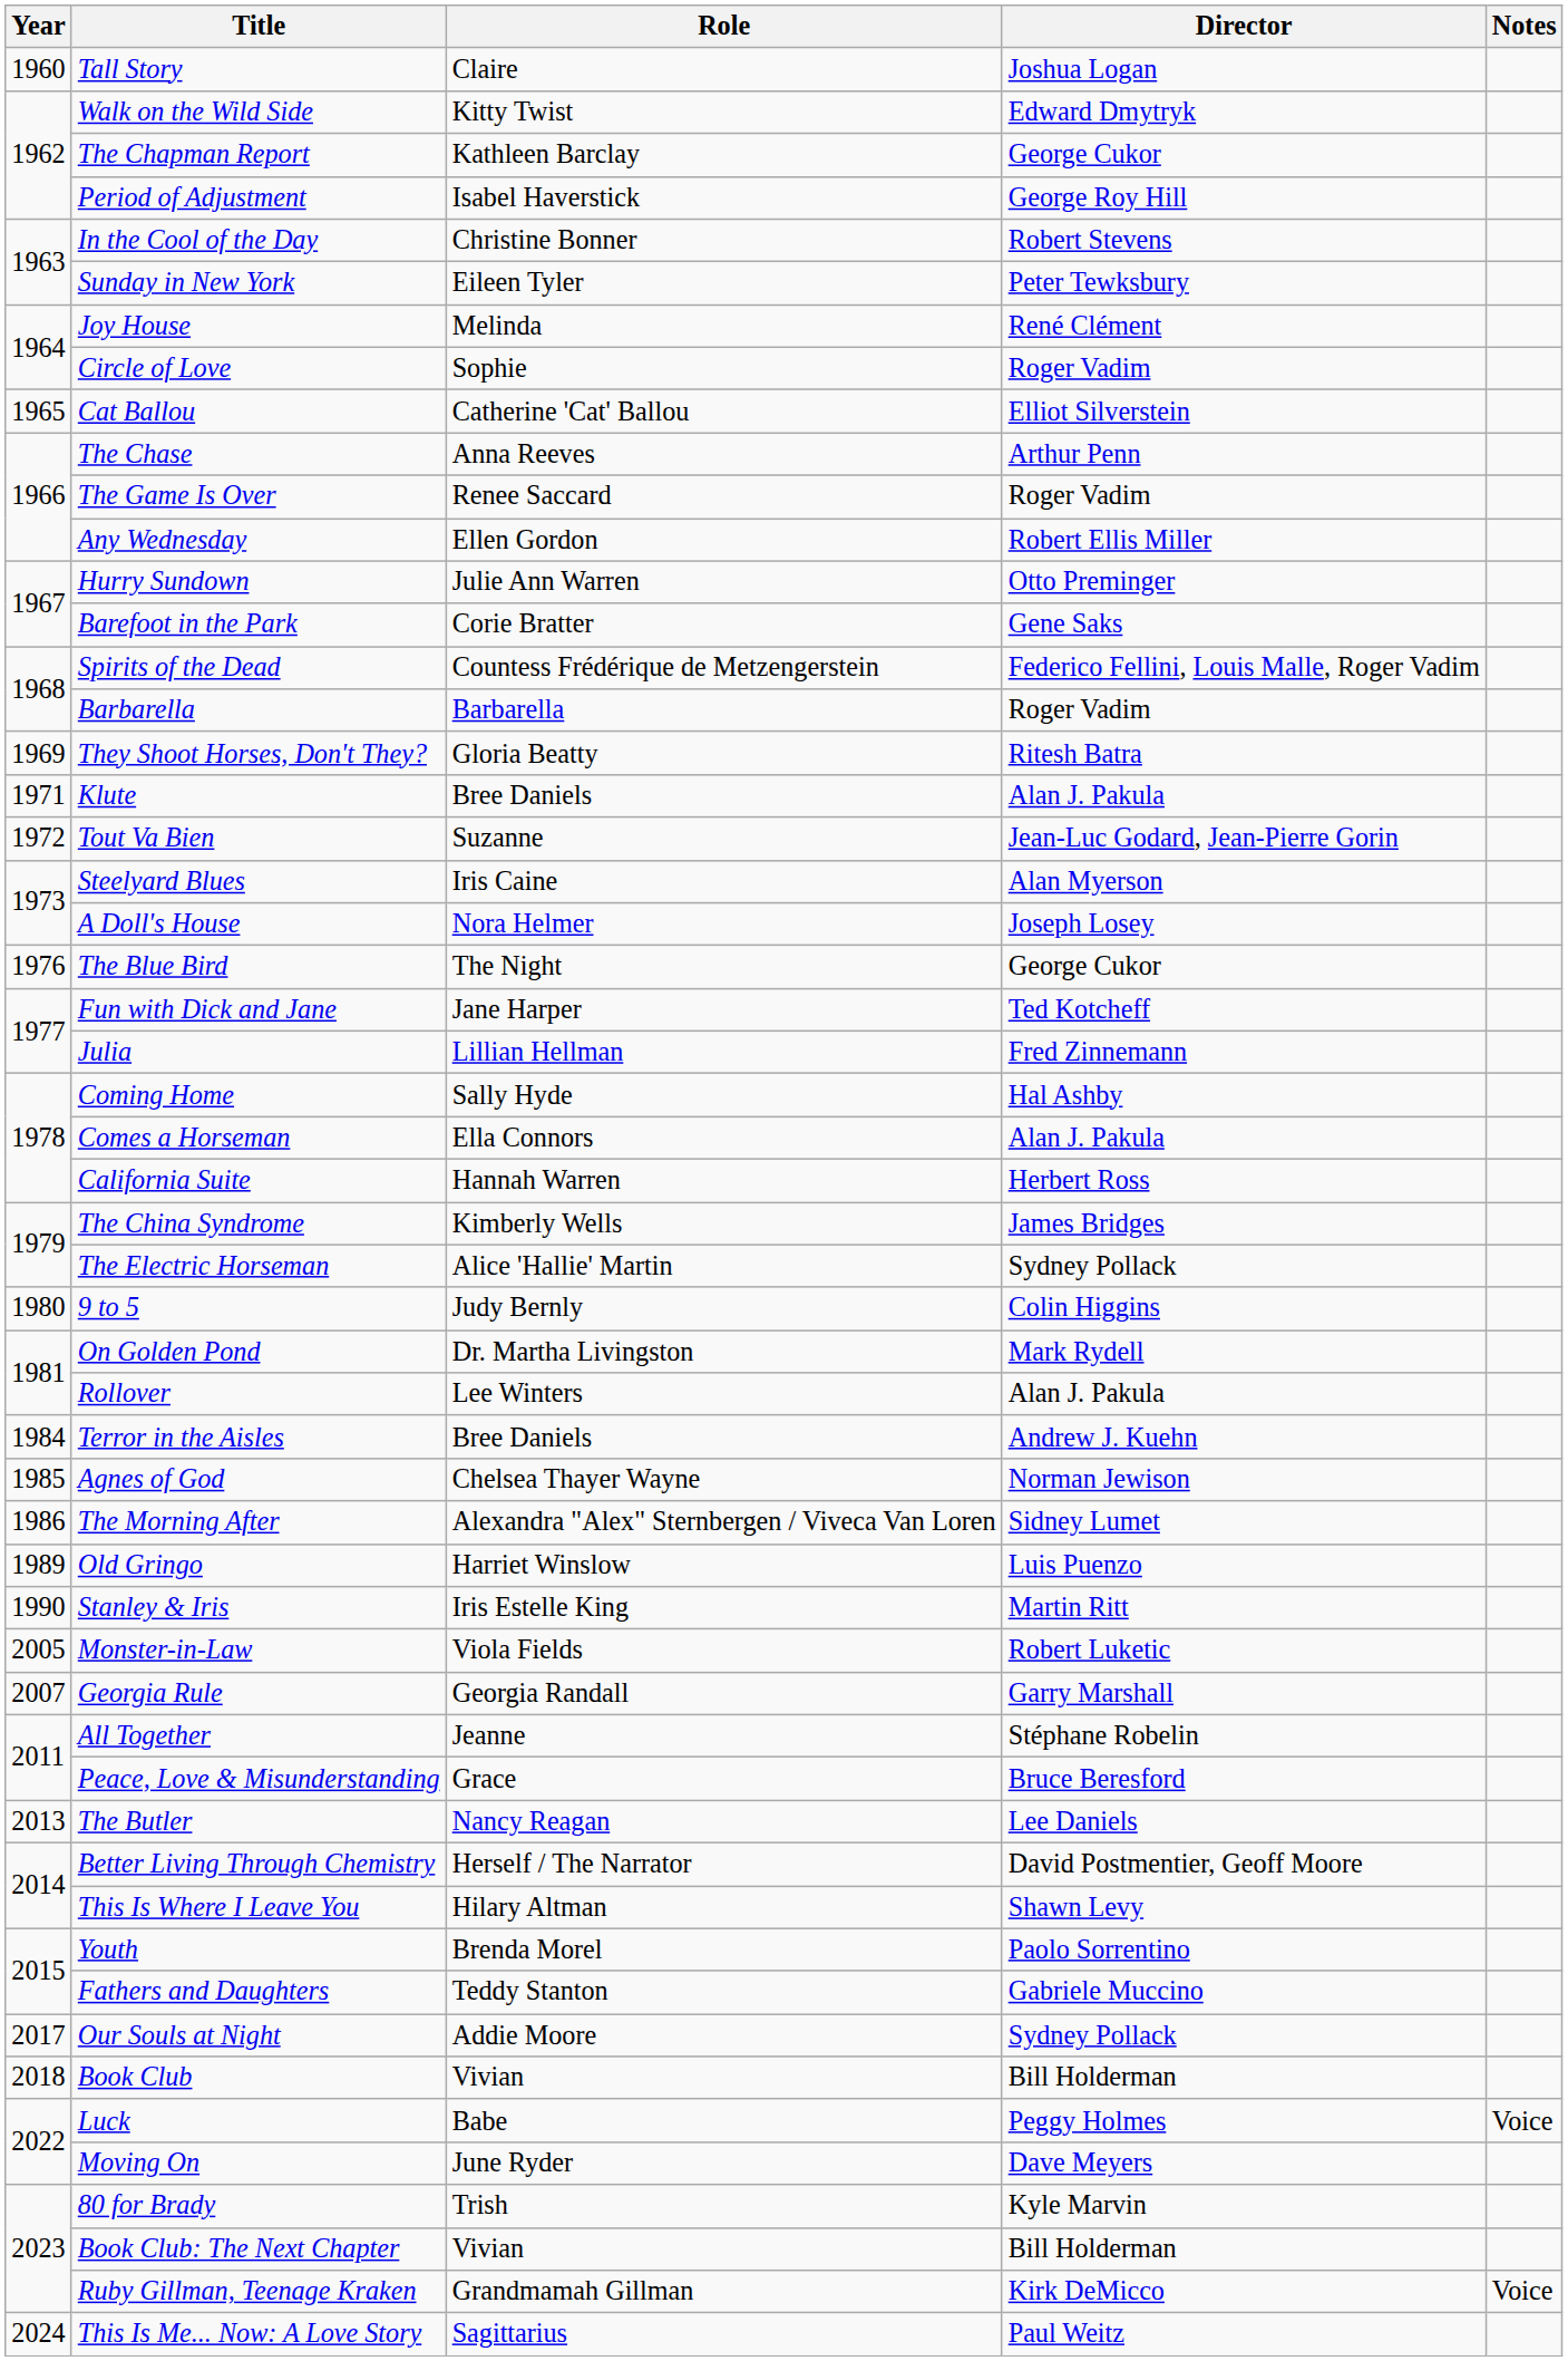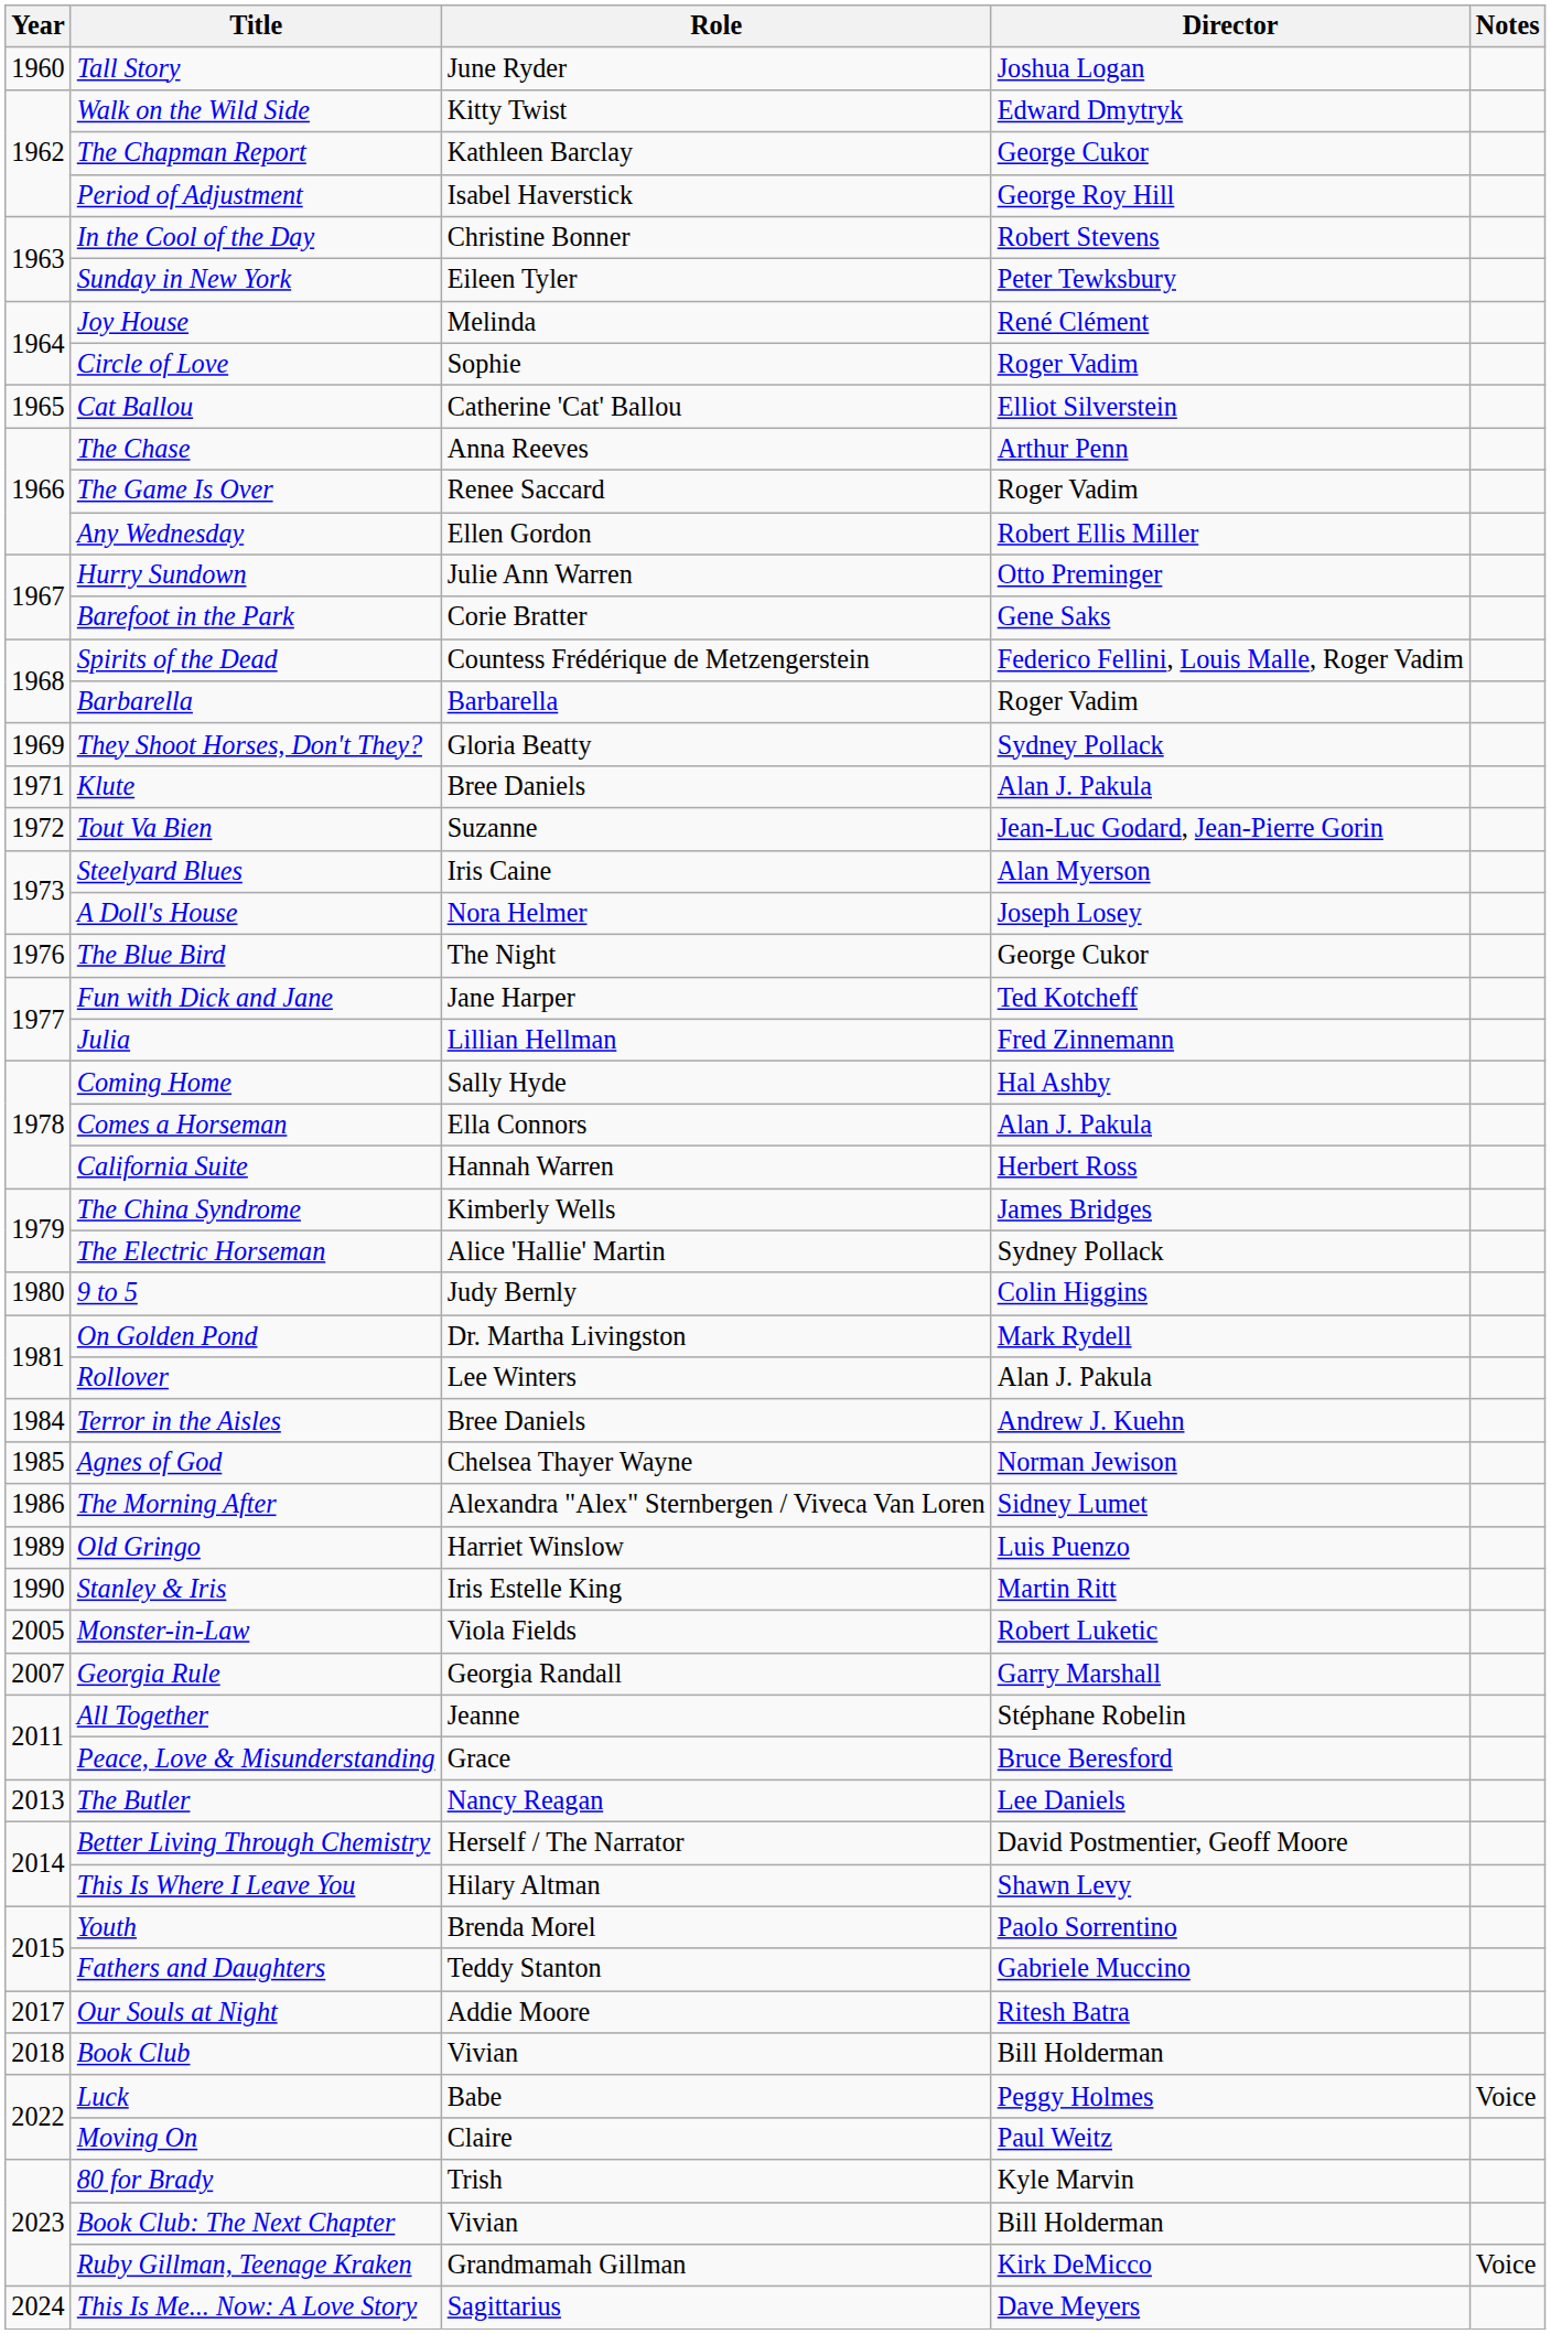Tall Story | Role: Claire -> June Ryder
They Shoot Horses, Don't They? | Director: Ritesh Batra -> Sydney Pollack
Our Souls at Night | Director: Sydney Pollack -> Ritesh Batra
Moving On | Role: June Ryder -> Claire
Moving On | Director: Dave Meyers -> Paul Weitz
This Is Me... Now: A Love Story | Director: Paul Weitz -> Dave Meyers
